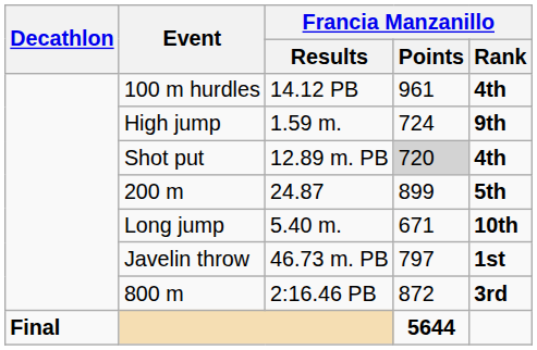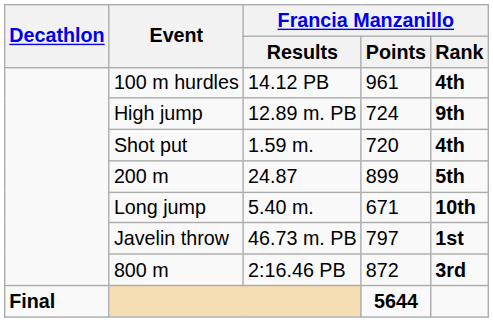High jump | Francia Manzanillo / Results: 1.59 m. -> 12.89 m. PB
Shot put | Francia Manzanillo / Results: 12.89 m. PB -> 1.59 m.
Shot put | Francia Manzanillo / Points: lightgrey background -> no background
